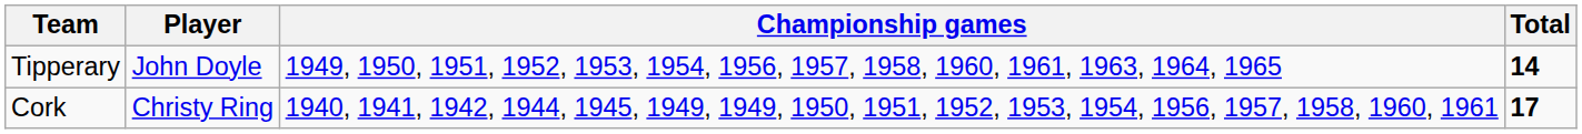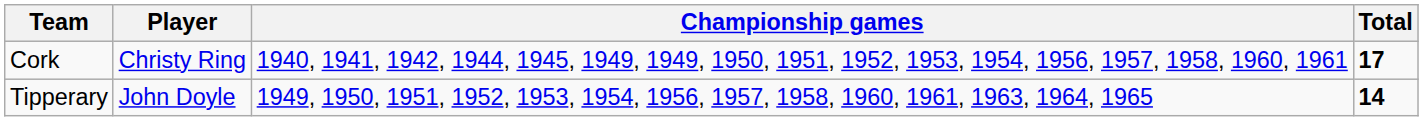rows swapped: Cork <-> Tipperary
